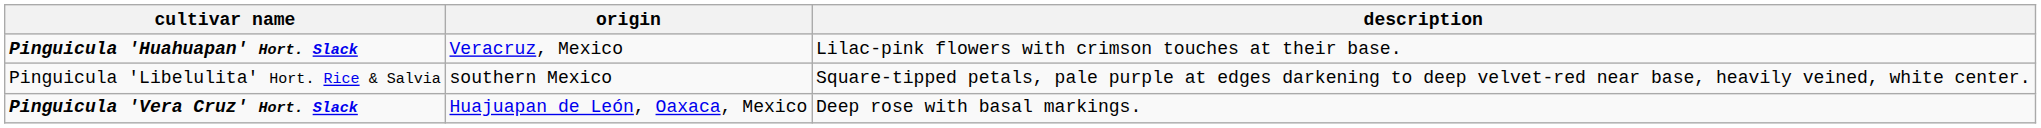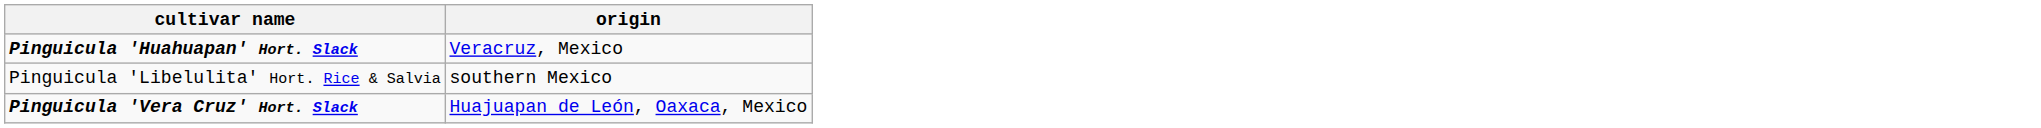- column: description | Lilac-pink flowers with crimson touches at their base. | Square-tipped petals, pale purple at edges darkening to deep velvet-red near base, heavily veined, white center. | Deep rose with basal markings.
